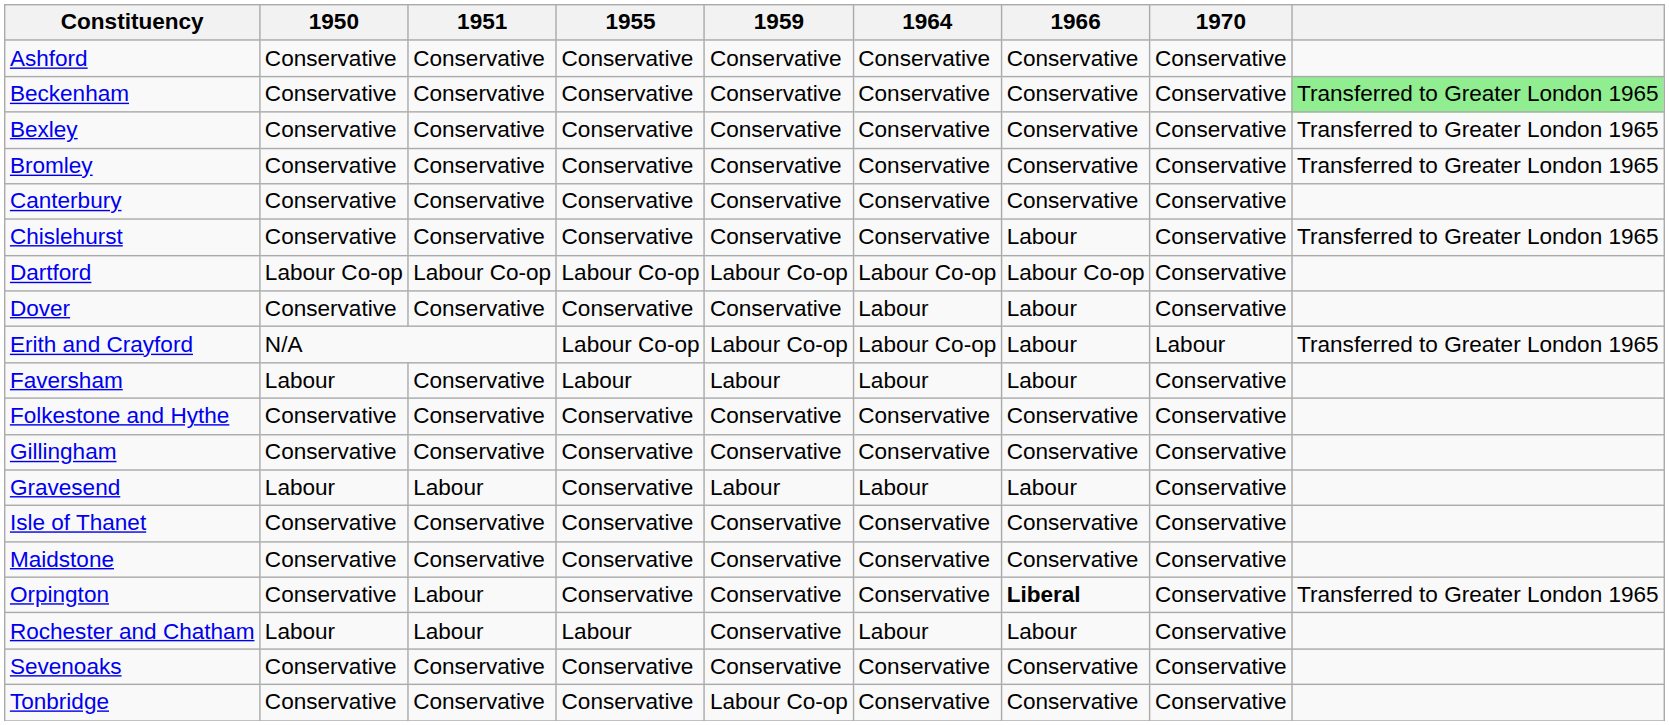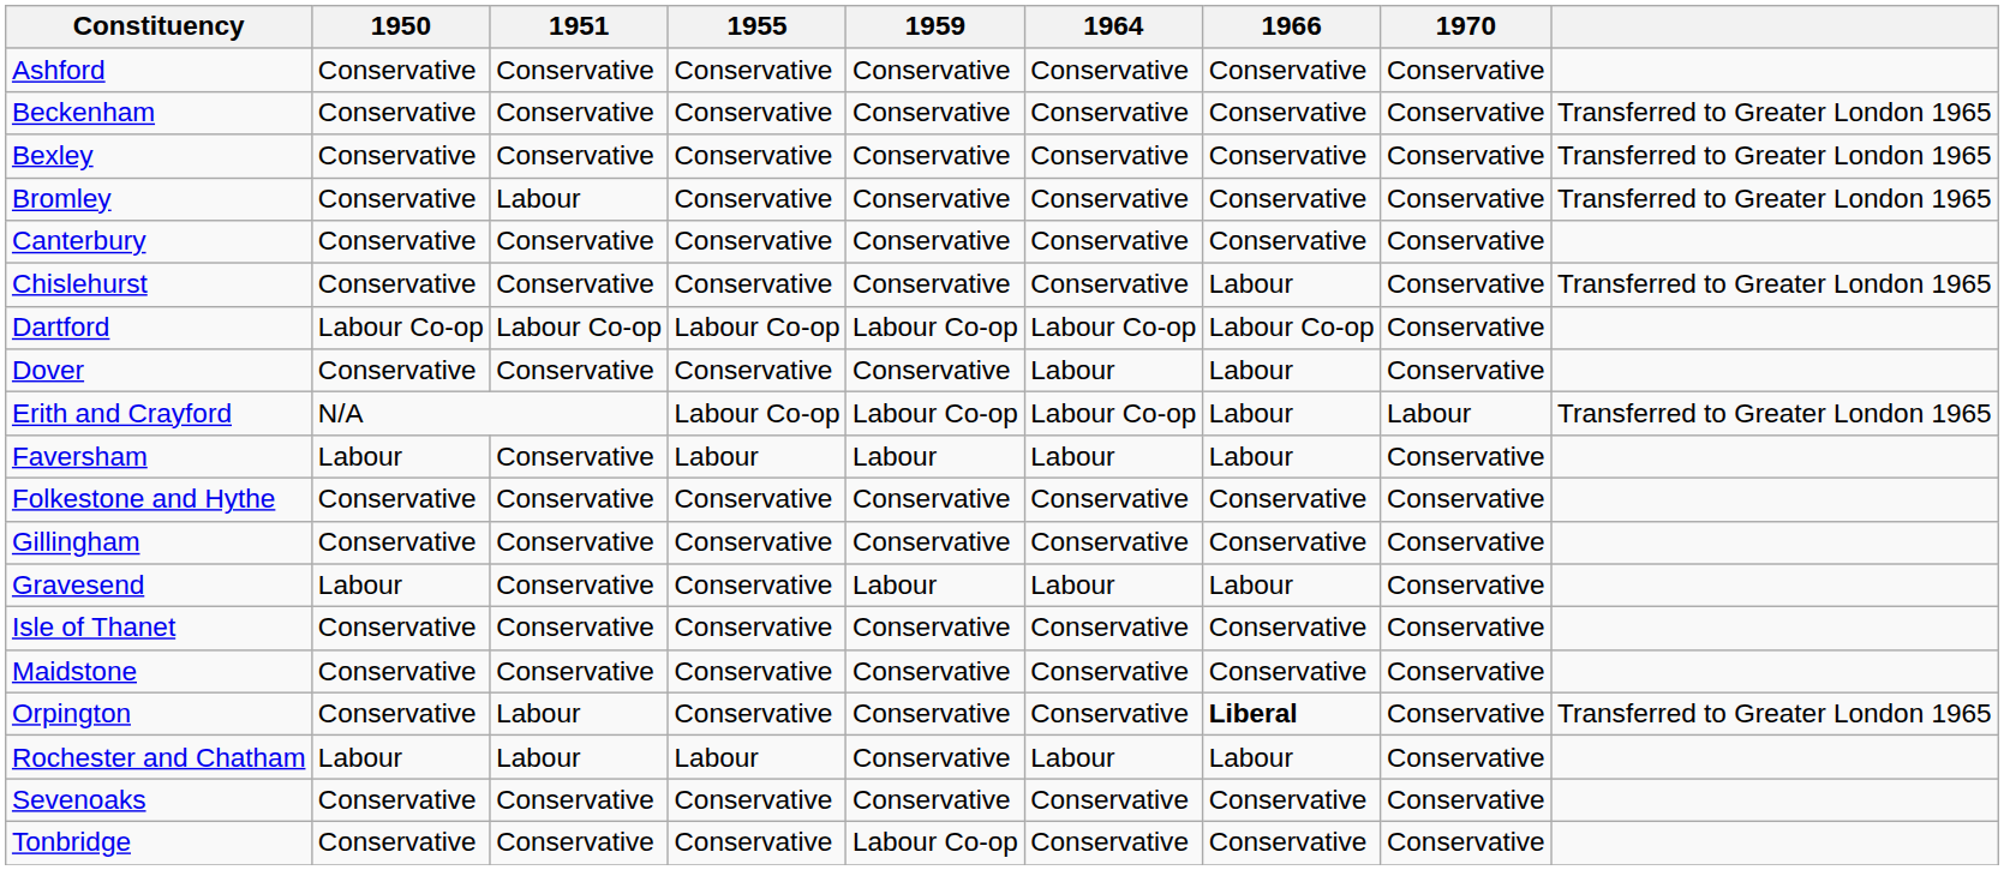Beckenham | column 9: lightgreen background -> no background
Bromley | 1951: Conservative -> Labour
Gravesend | 1951: Labour -> Conservative
